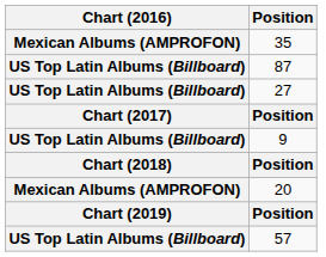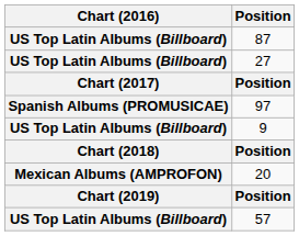- row: Mexican Albums (AMPROFON) | 35
+ row: Spanish Albums (PROMUSICAE) | 97
